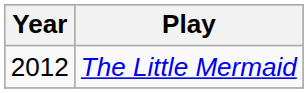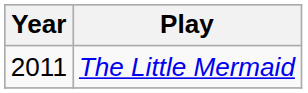The Little Mermaid | Year: 2012 -> 2011
